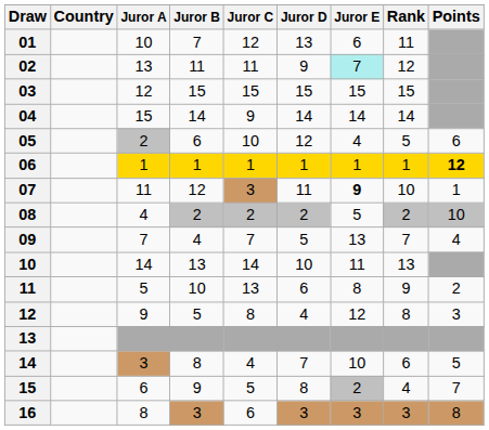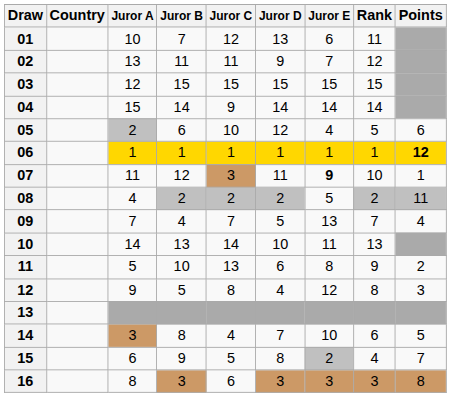02 | Juror E: paleturquoise background -> no background
08 | Points: 10 -> 11
